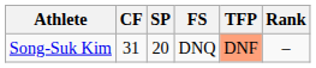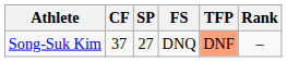Song-Suk Kim | CF: 31 -> 37
Song-Suk Kim | SP: 20 -> 27
